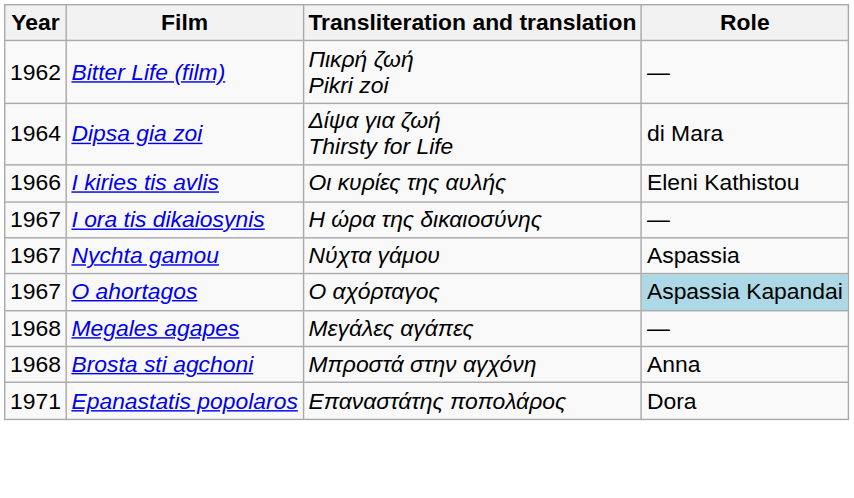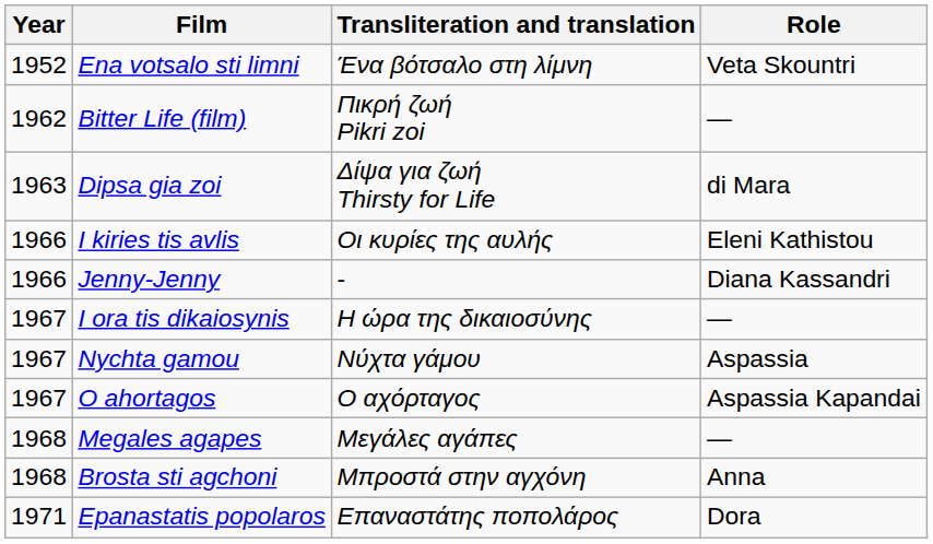+ row: 1952 | Ena votsalo sti limni | Ένα βότσαλο στη λίμνη | Veta Skountri
Dipsa gia zoi | Year: 1964 -> 1963
+ row: 1966 | Jenny-Jenny | - | Diana Kassandri
O ahortagos | Role: lightblue background -> no background
